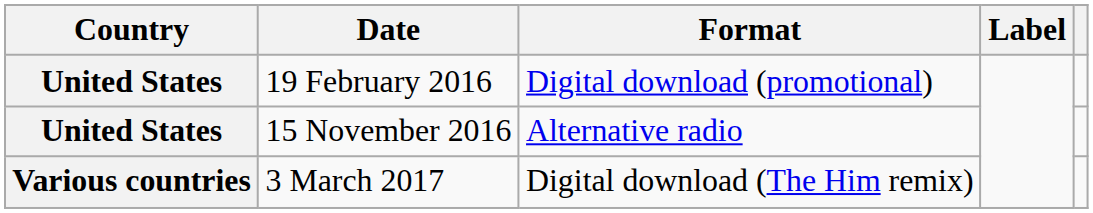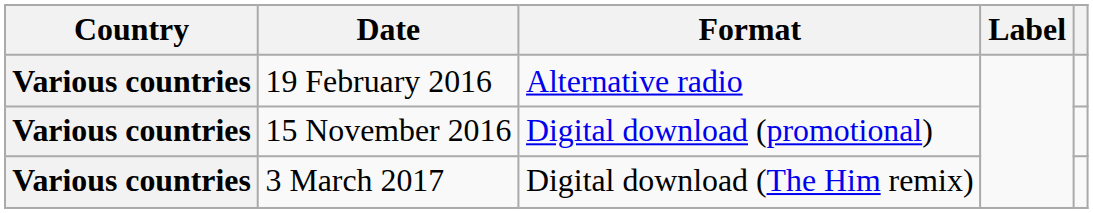19 February 2016 | Country: United States -> Various countries
19 February 2016 | Format: Digital download (promotional) -> Alternative radio
15 November 2016 | Country: United States -> Various countries
15 November 2016 | Format: Alternative radio -> Digital download (promotional)
